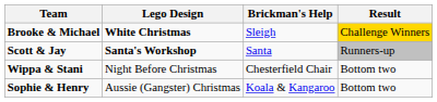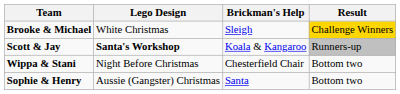Brooke & Michael | Lego Design: bold -> normal
Scott & Jay | Brickman's Help: Santa -> Koala & Kangaroo
Sophie & Henry | Brickman's Help: Koala & Kangaroo -> Santa
